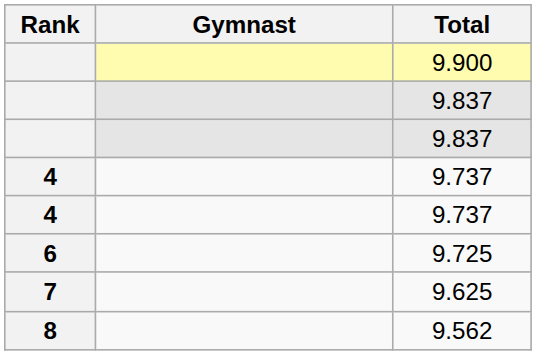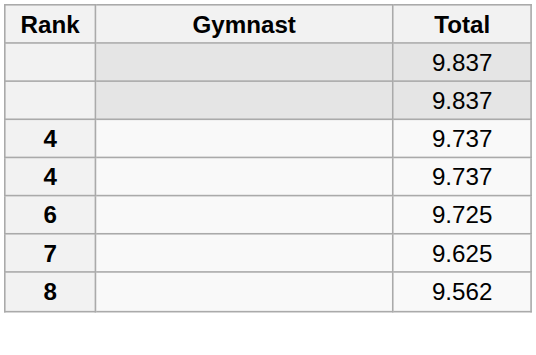- row: 9.900
